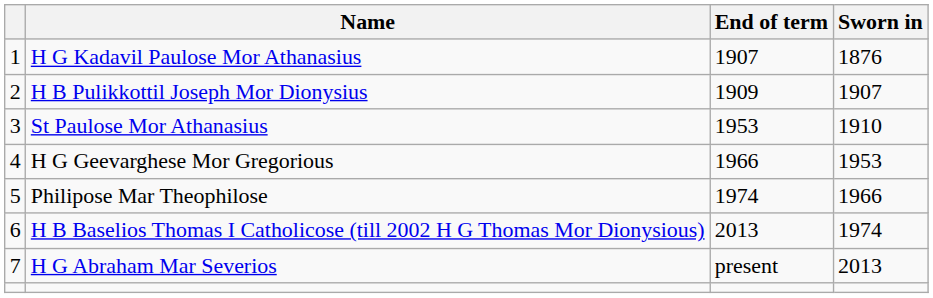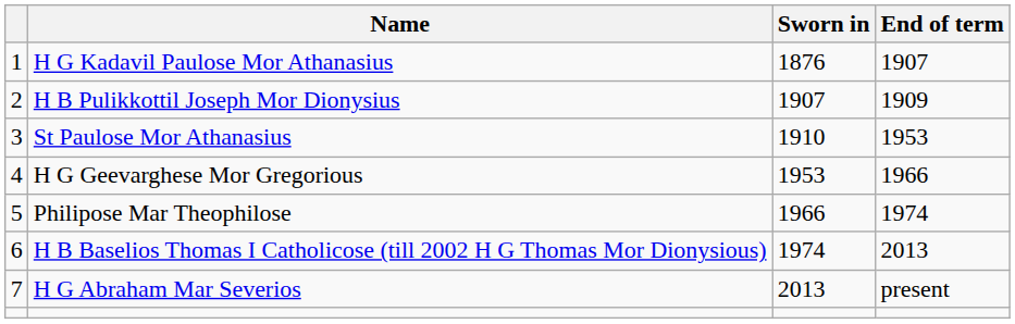columns swapped: Sworn in <-> End of term
